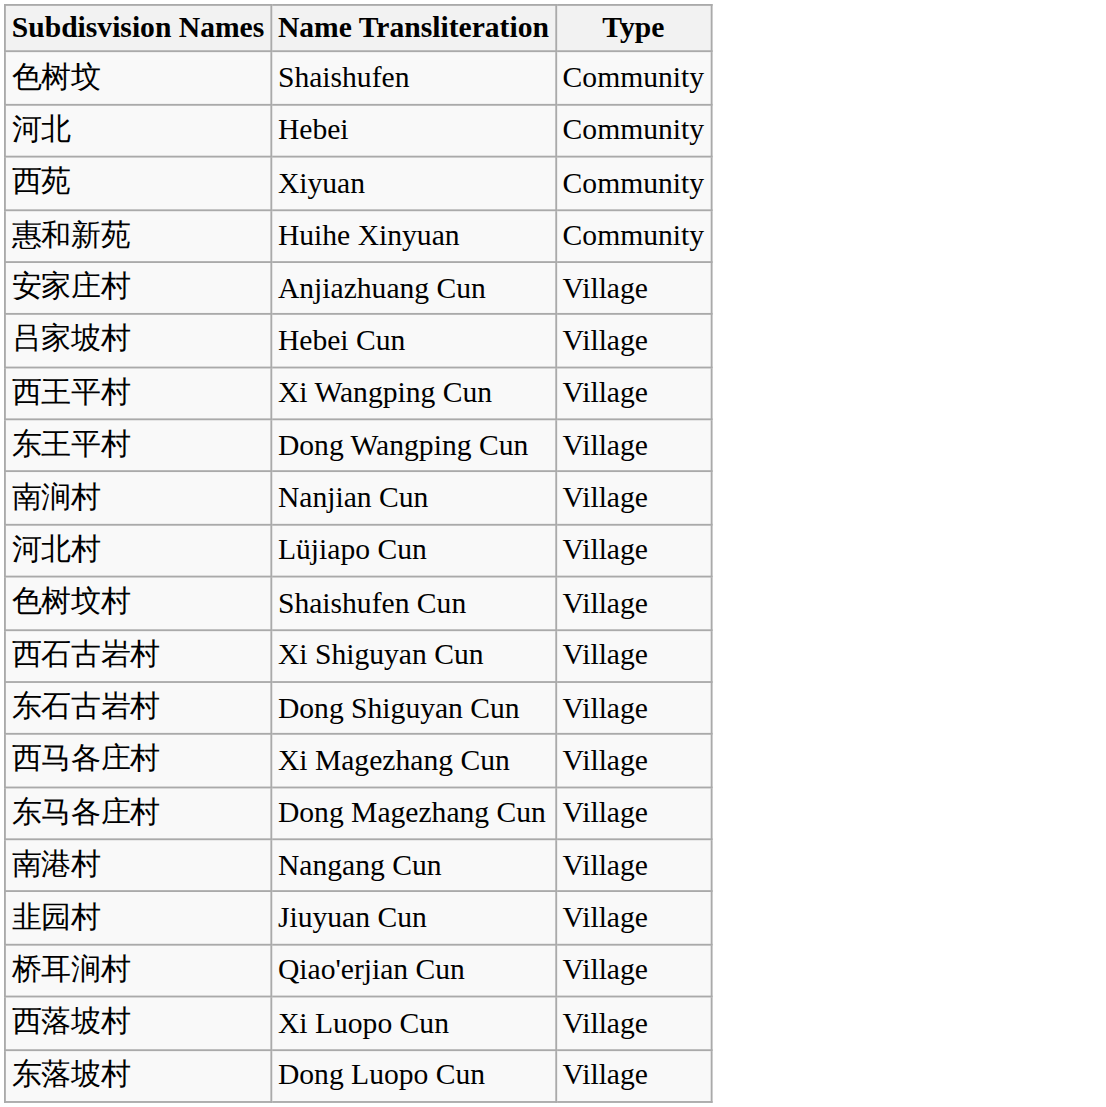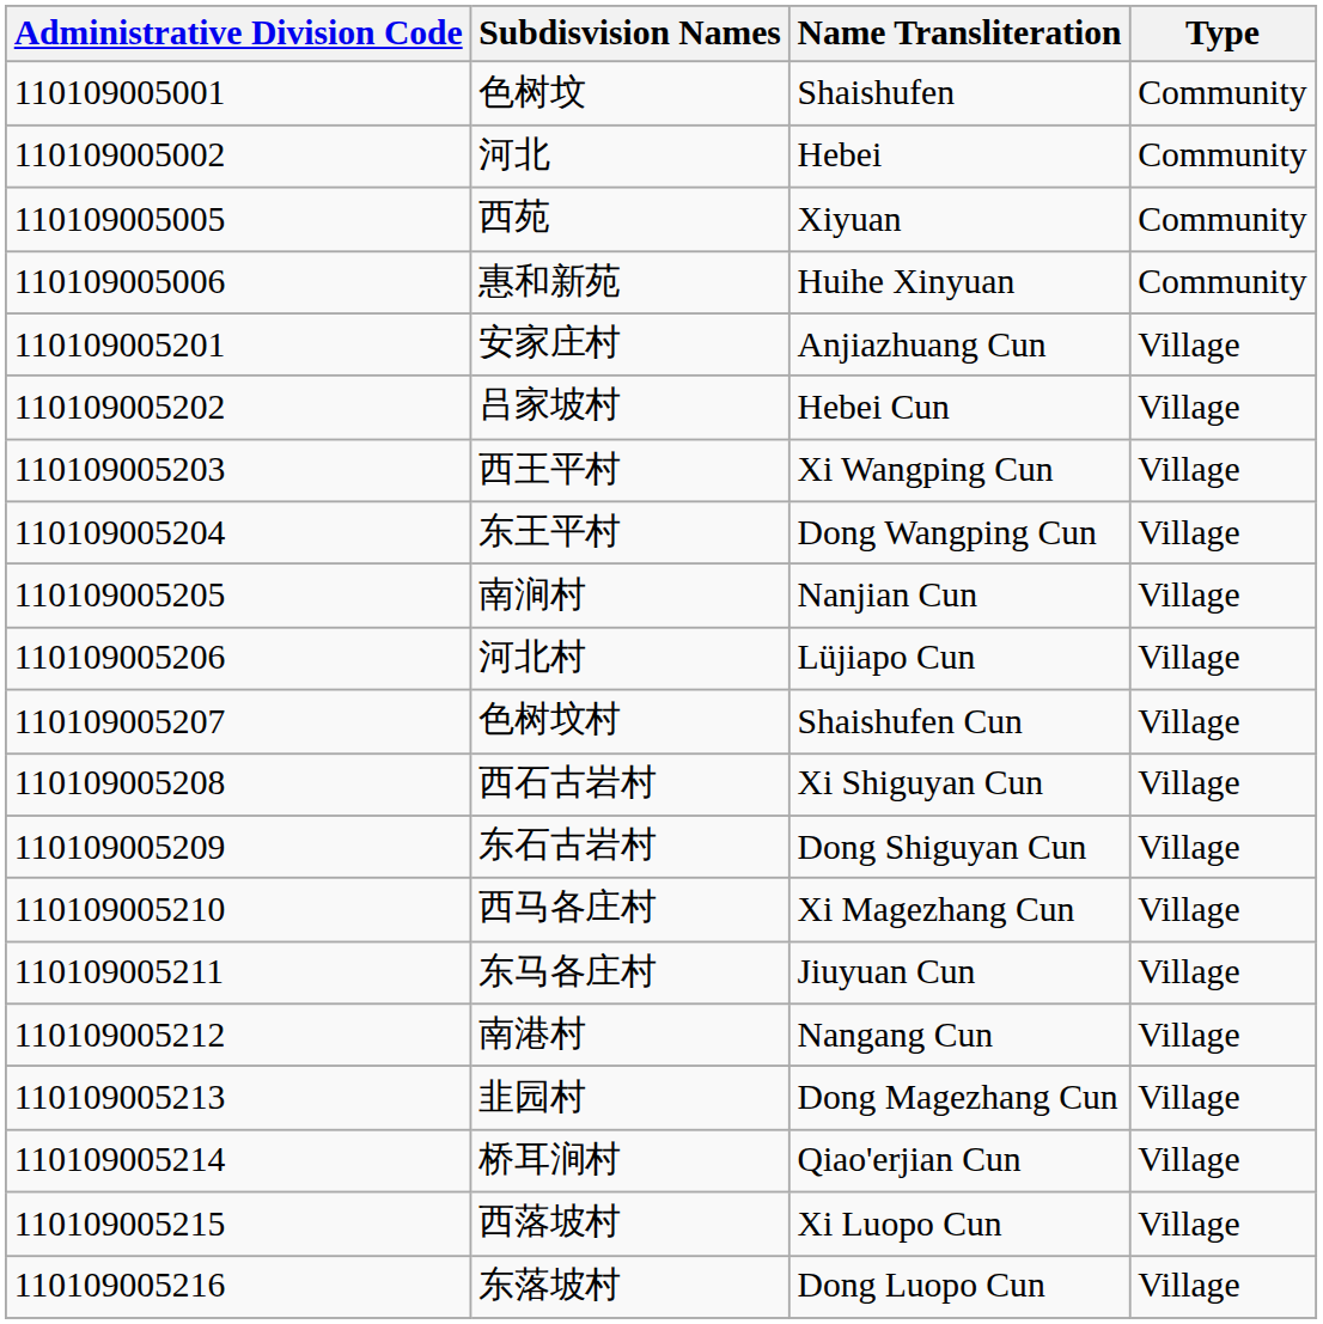+ column: Administrative Division Code | 110109005001 | 110109005002 | 110109005005 | 110109005006 | 110109005201 | 110109005202 | 110109005203 | 110109005204 | 110109005205 | 110109005206 | 110109005207 | 110109005208 | 110109005209 | 110109005210 | 110109005211 | 110109005212 | 110109005213 | 110109005214 | 110109005215 | 110109005216
东马各庄村 | Name Transliteration: Dong Magezhang Cun -> Jiuyuan Cun
韭园村 | Name Transliteration: Jiuyuan Cun -> Dong Magezhang Cun
